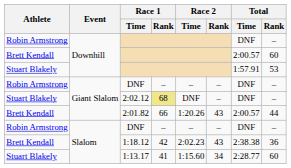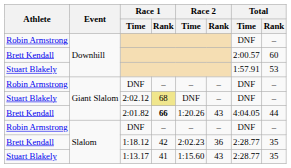2:01.82 | Race 1 / Rank: normal -> bold
2:01.82 | Total / Time: 2:00.57 -> 4:04.05
1:18.12 | Race 2 / Rank: 43 -> 36
1:18.12 | Total / Time: 2:38.38 -> 2:28.77
1:18.12 | Total / Rank: 36 -> 35
1:13.17 | Race 2 / Rank: 34 -> 43
1:13.17 | Total / Rank: 60 -> 35
